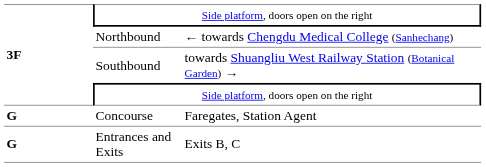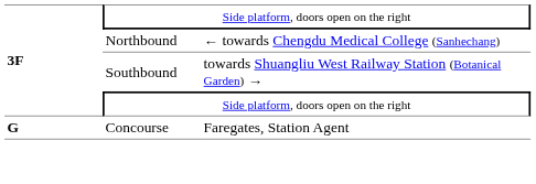- row: G | Entrances and Exits | Exits B, C
